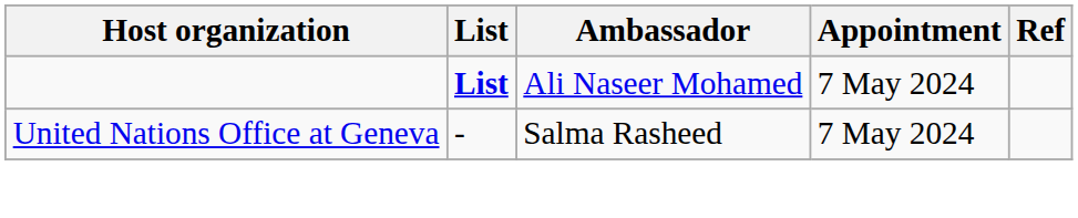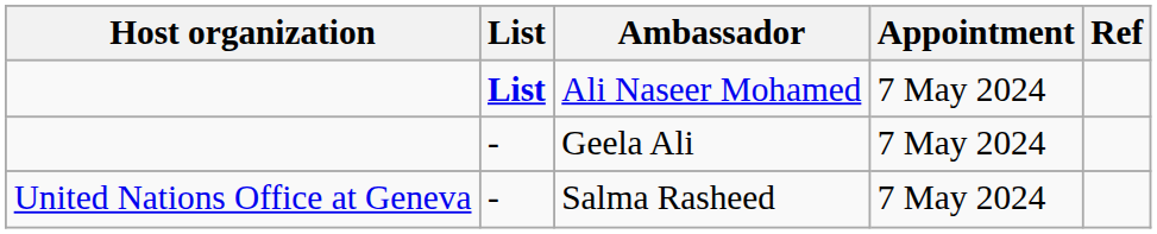+ row: - | Geela Ali | 7 May 2024
